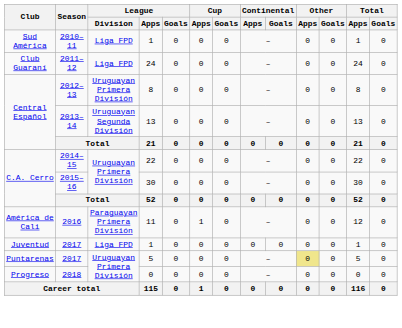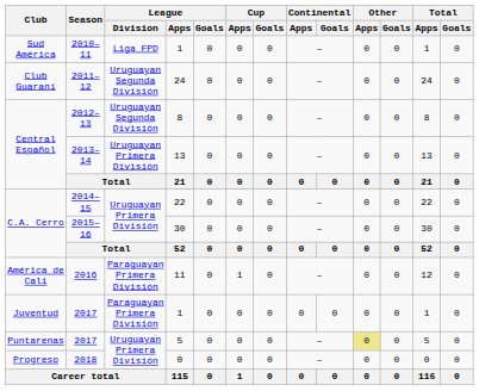2011–12 | League / Division: Liga FPD -> Uruguayan Segunda División
2012–13 | League / Division: Uruguayan Primera División -> Uruguayan Segunda División
2013–14 | League / Division: Uruguayan Segunda División -> Uruguayan Primera División
2017 / 1 | League / Division: Liga FPD -> Paraguayan Primera División
